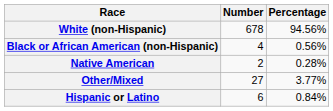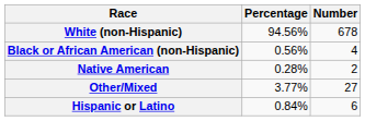columns swapped: Number <-> Percentage
